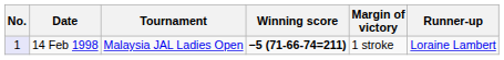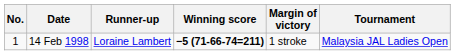columns swapped: Tournament <-> Runner-up
14 Feb 1998 | No.: lavender background -> no background
